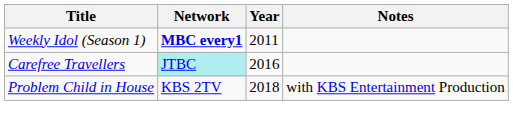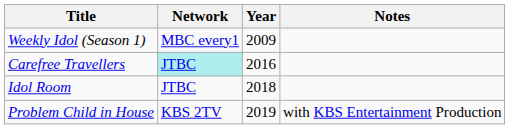Weekly Idol (Season 1) | Network: bold -> normal
Weekly Idol (Season 1) | Year: 2011 -> 2009
+ row: Idol Room | JTBC | 2018
Problem Child in House | Year: 2018 -> 2019
